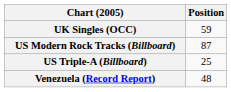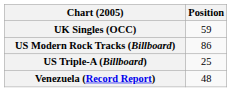US Modern Rock Tracks (Billboard) | Position: 87 -> 86
